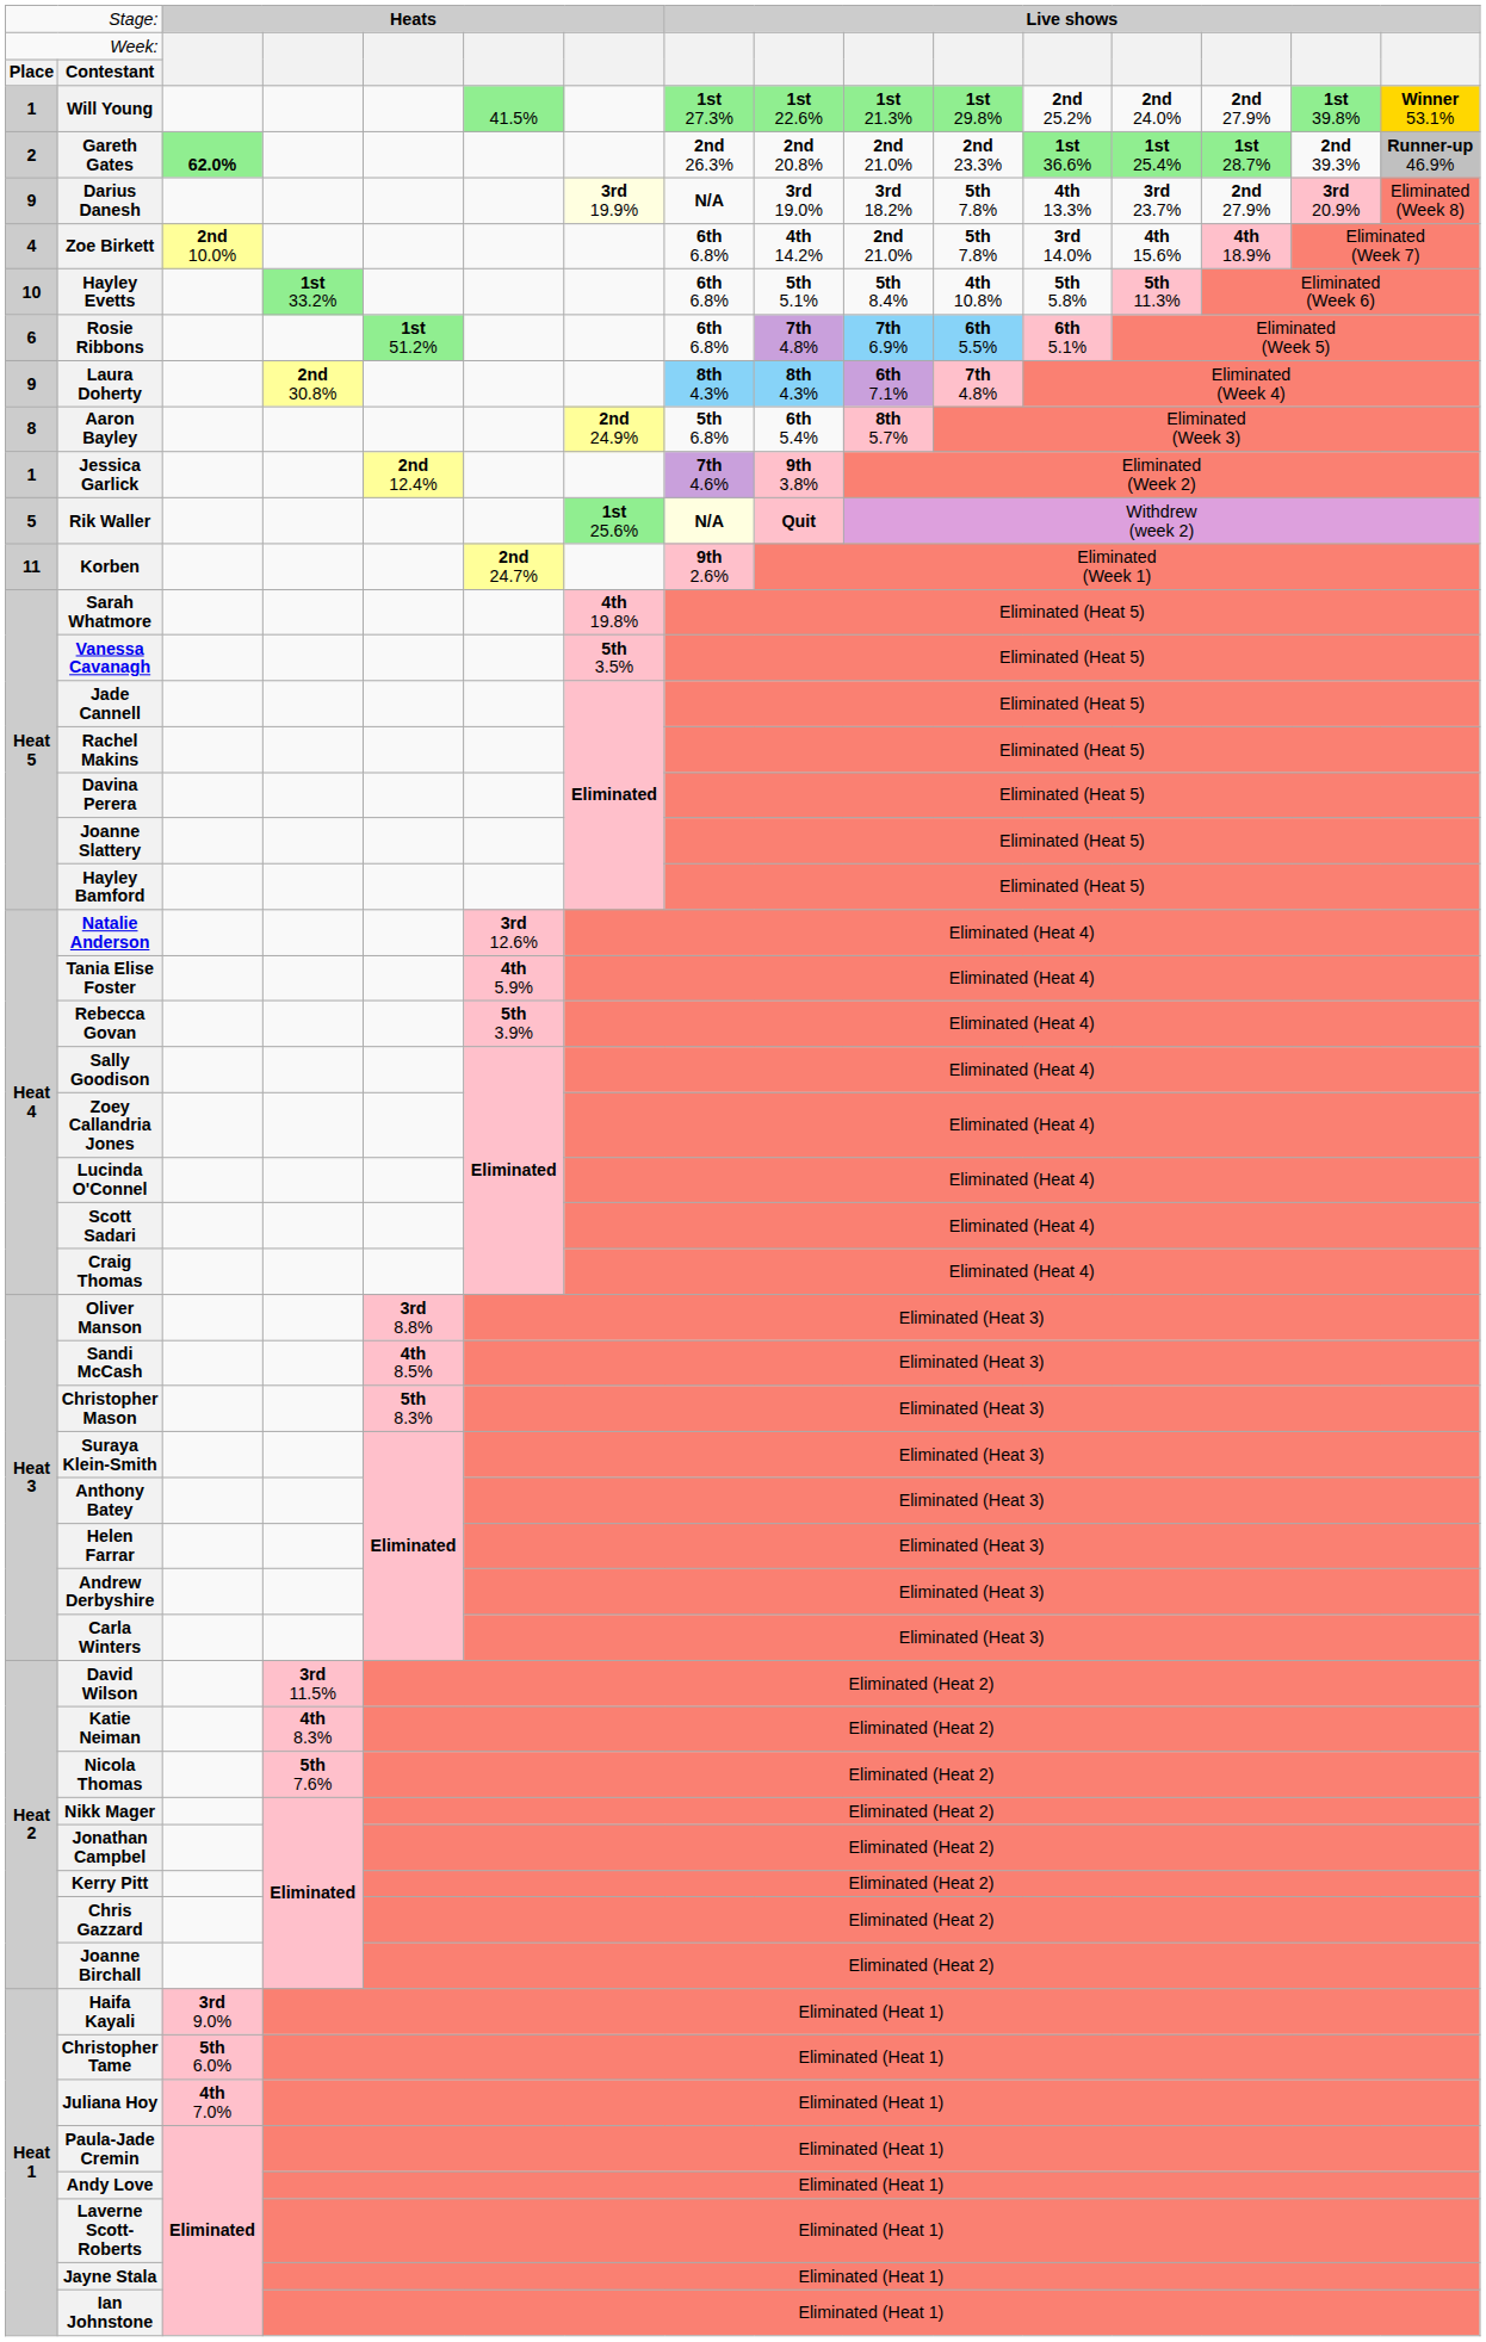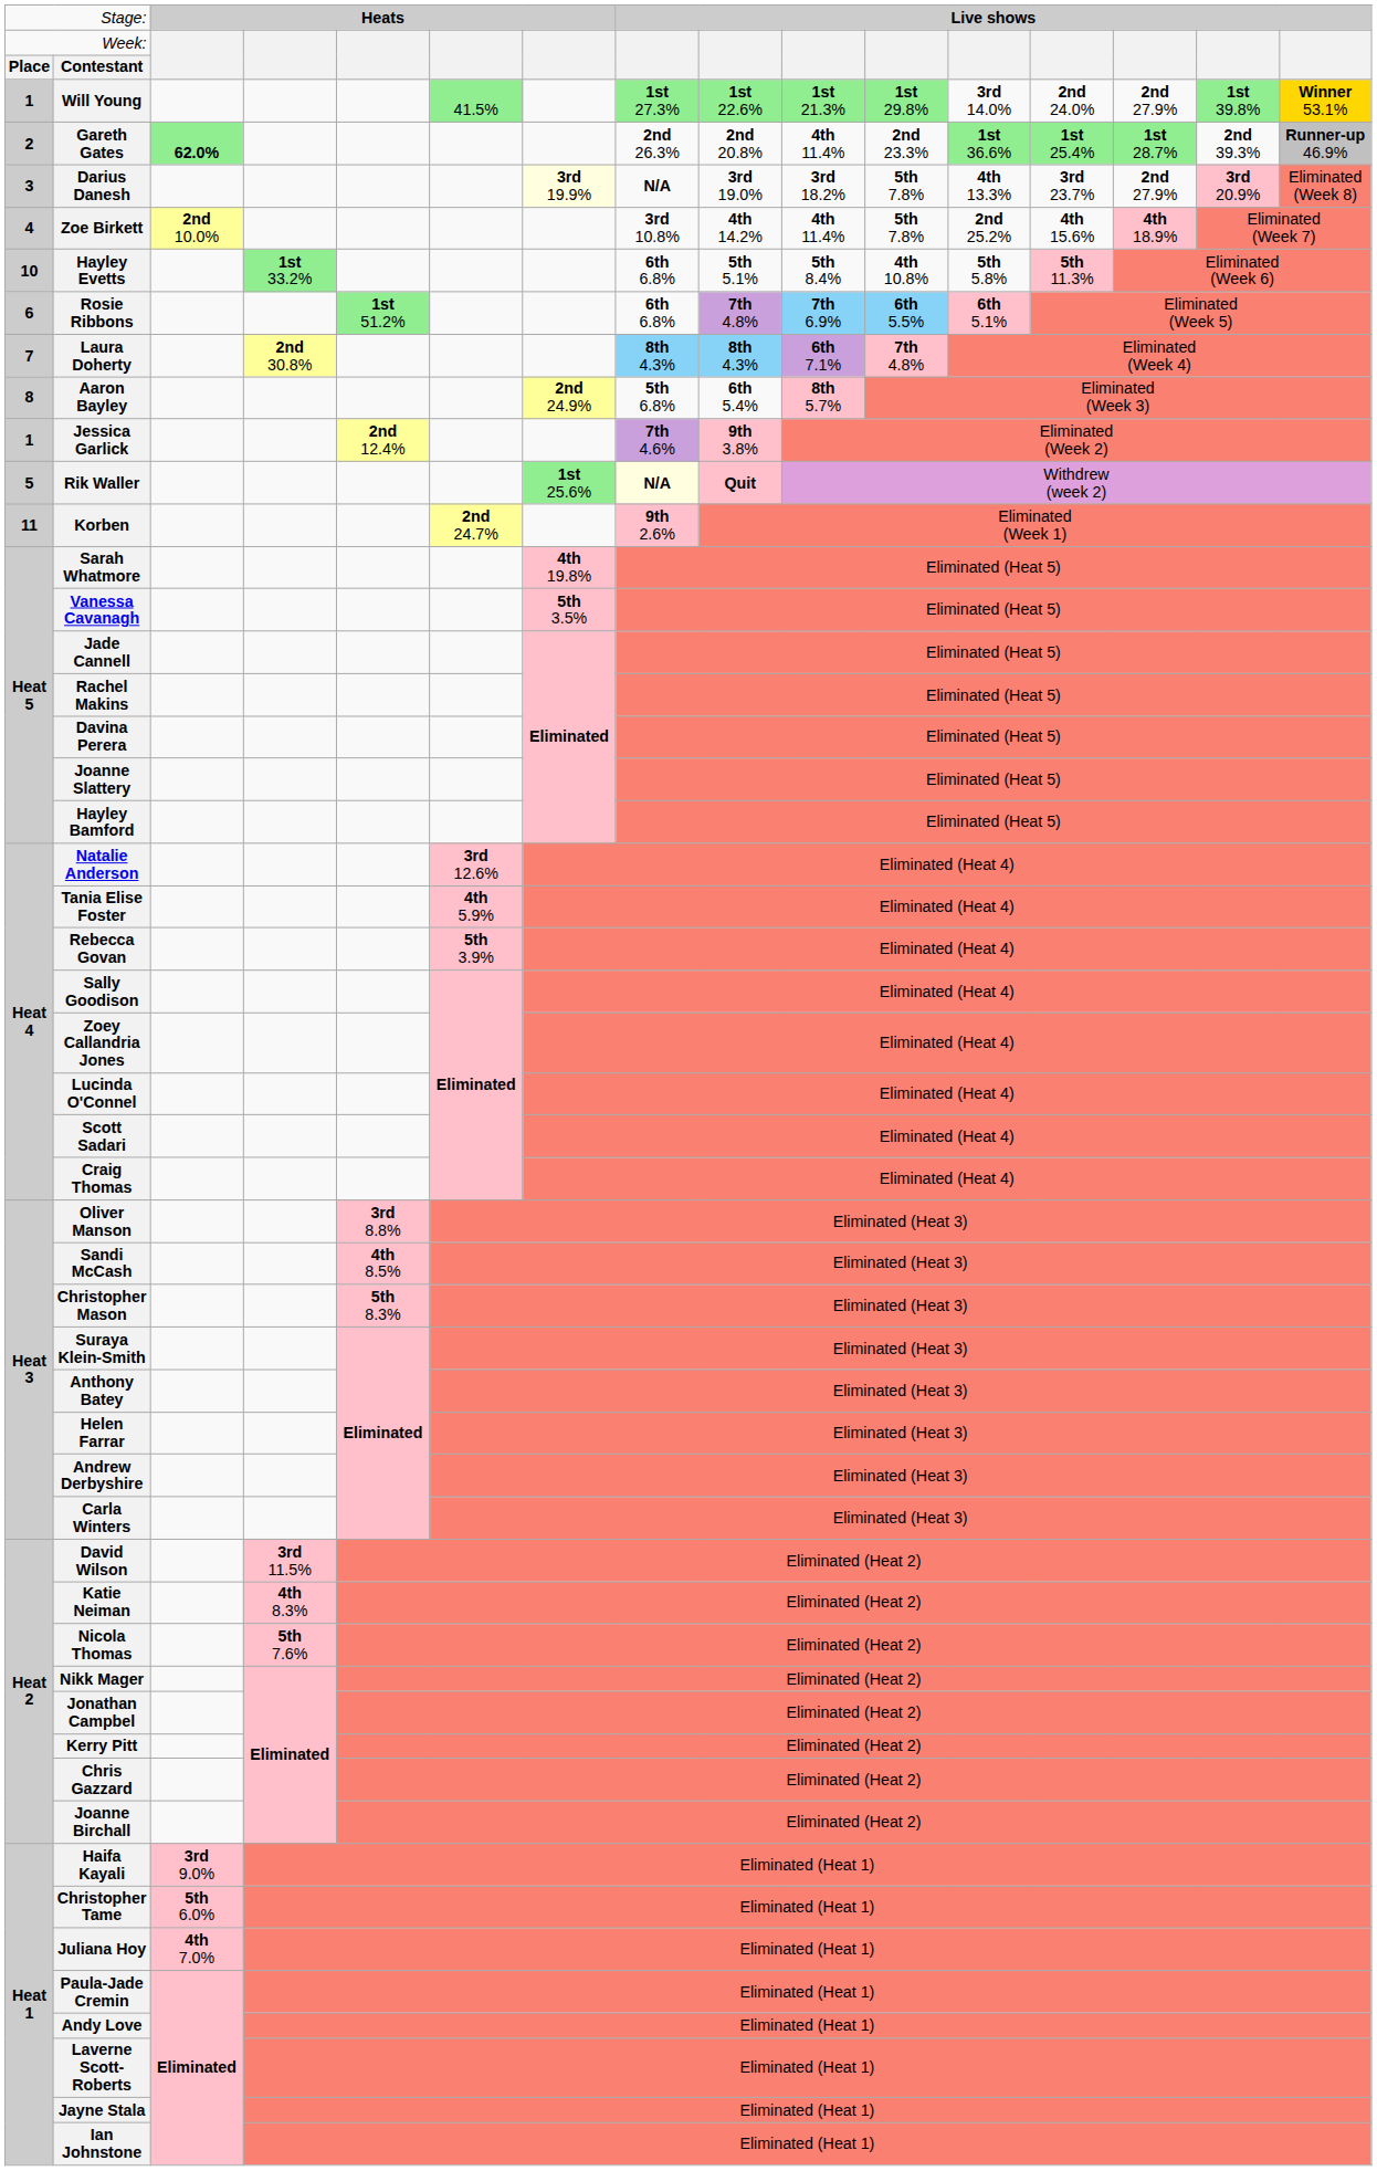Will Young | column 12: 2nd 25.2% -> 3rd 14.0%
Gareth Gates | column 10: 2nd 21.0% -> 4th 11.4%
Darius Danesh | column 1: 9 -> 3
Zoe Birkett | column 8: 6th 6.8% -> 3rd 10.8%
Zoe Birkett | column 10: 2nd 21.0% -> 4th 11.4%
Zoe Birkett | column 12: 3rd 14.0% -> 2nd 25.2%
Laura Doherty | column 1: 9 -> 7
